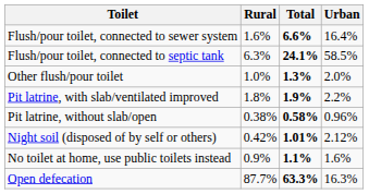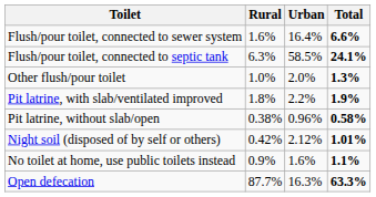columns swapped: Urban <-> Total
